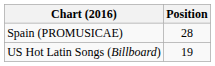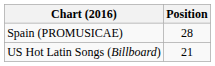US Hot Latin Songs (Billboard) | Position: 19 -> 21
